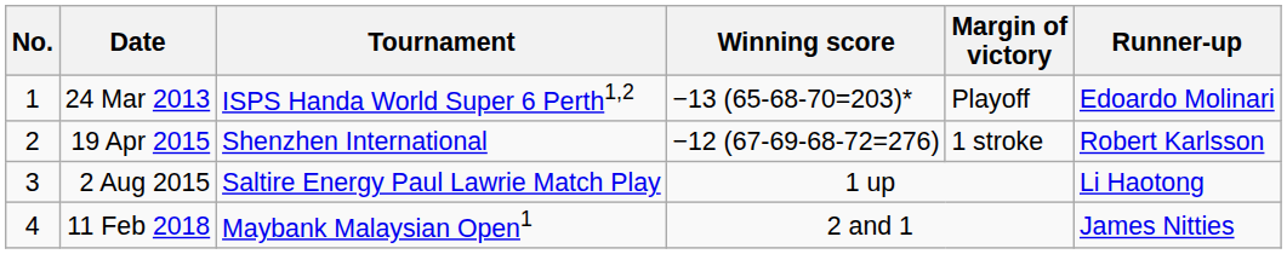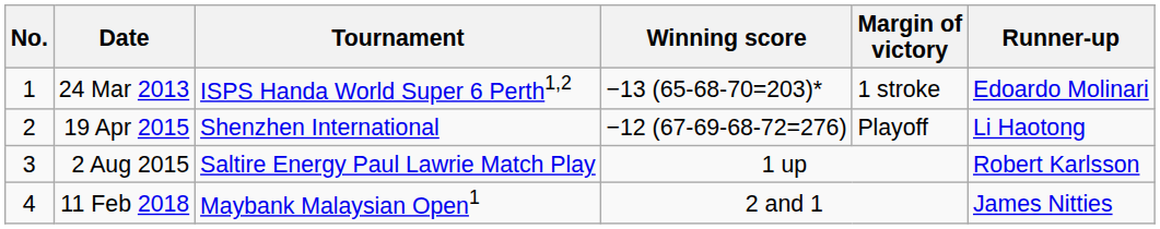24 Mar 2013 | Margin of victory: Playoff -> 1 stroke
19 Apr 2015 | Margin of victory: 1 stroke -> Playoff
19 Apr 2015 | Runner-up: Robert Karlsson -> Li Haotong
2 Aug 2015 | Runner-up: Li Haotong -> Robert Karlsson
